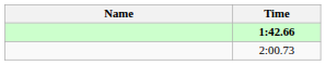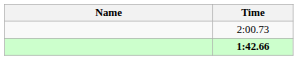rows swapped: 1:42.66 <-> 2:00.73
